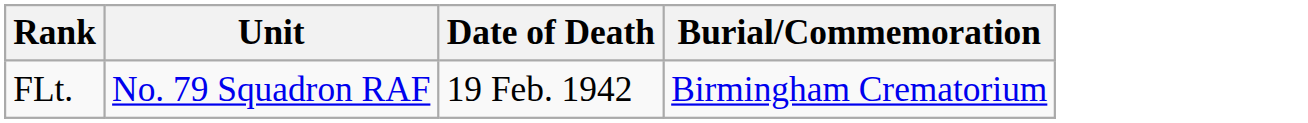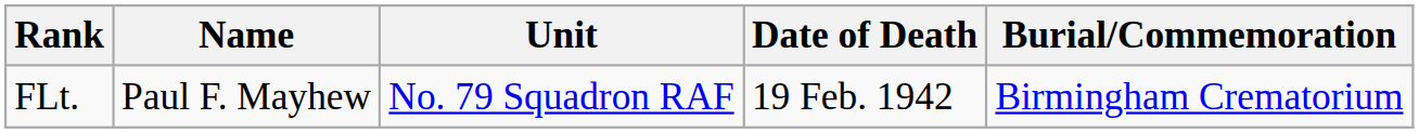+ column: Name | Paul F. Mayhew
